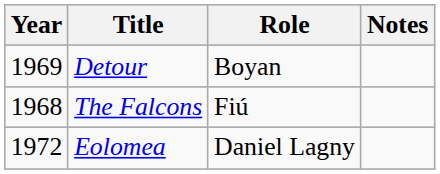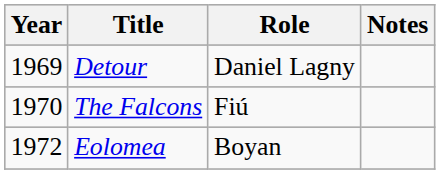Detour | Role: Boyan -> Daniel Lagny
The Falcons | Year: 1968 -> 1970
Eolomea | Role: Daniel Lagny -> Boyan
